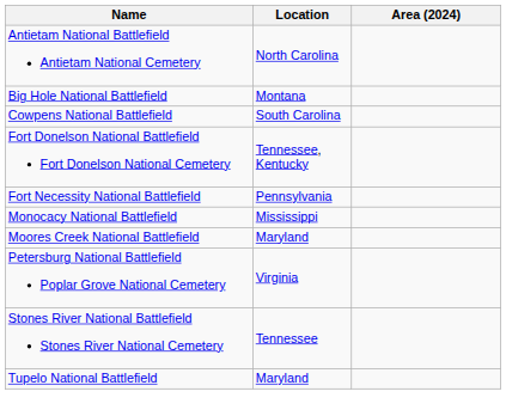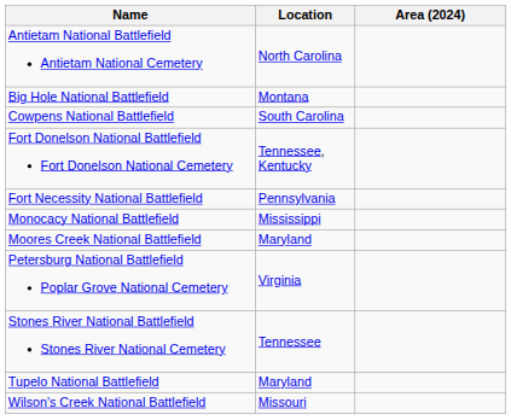+ row: Wilson's Creek National Battlefield | Missouri
